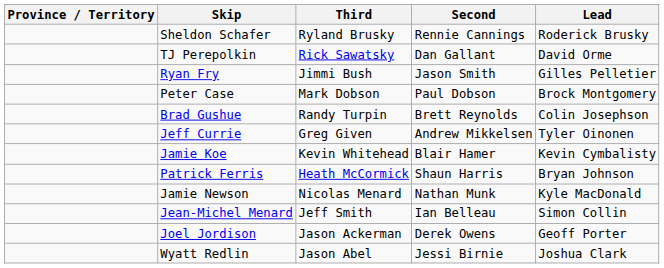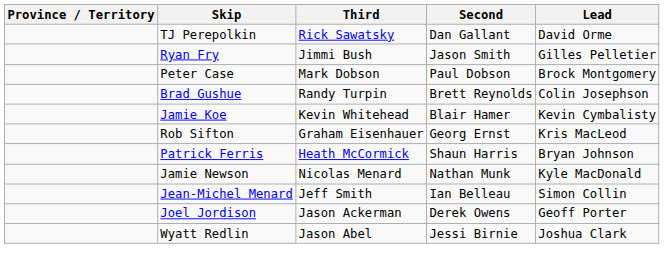- row: Sheldon Schafer | Ryland Brusky | Rennie Cannings | Roderick Brusky
- row: Jeff Currie | Greg Given | Andrew Mikkelsen | Tyler Oinonen
+ row: Rob Sifton | Graham Eisenhauer | Georg Ernst | Kris MacLeod
